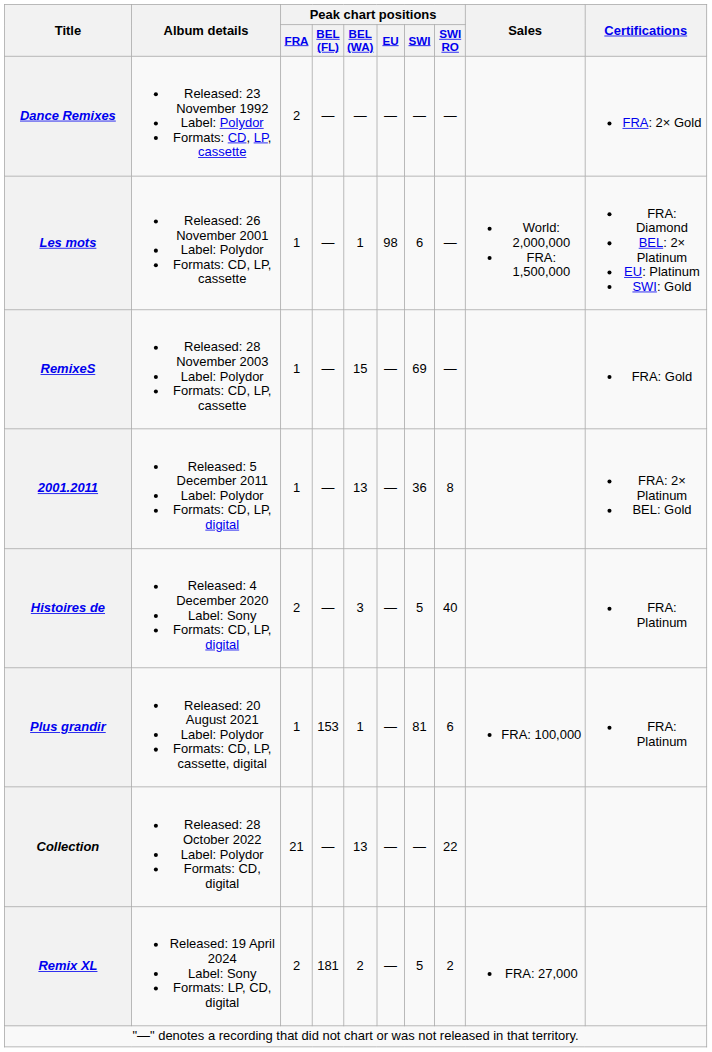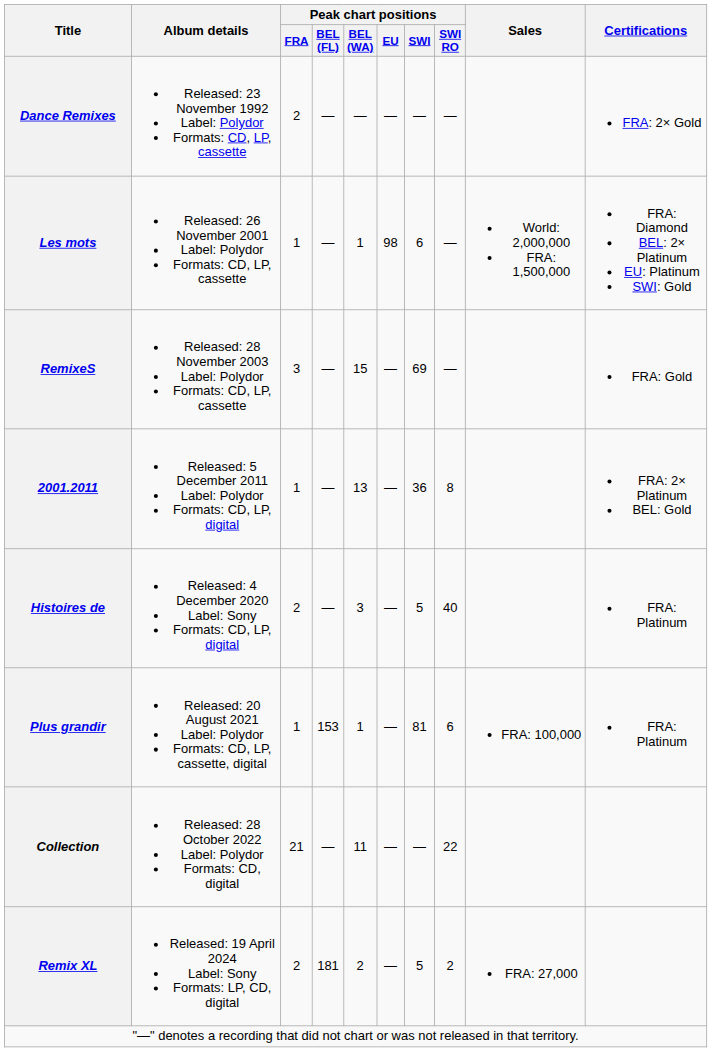RemixeS | Peak chart positions / FRA: 1 -> 3
Collection | Peak chart positions / BEL (WA): 13 -> 11
